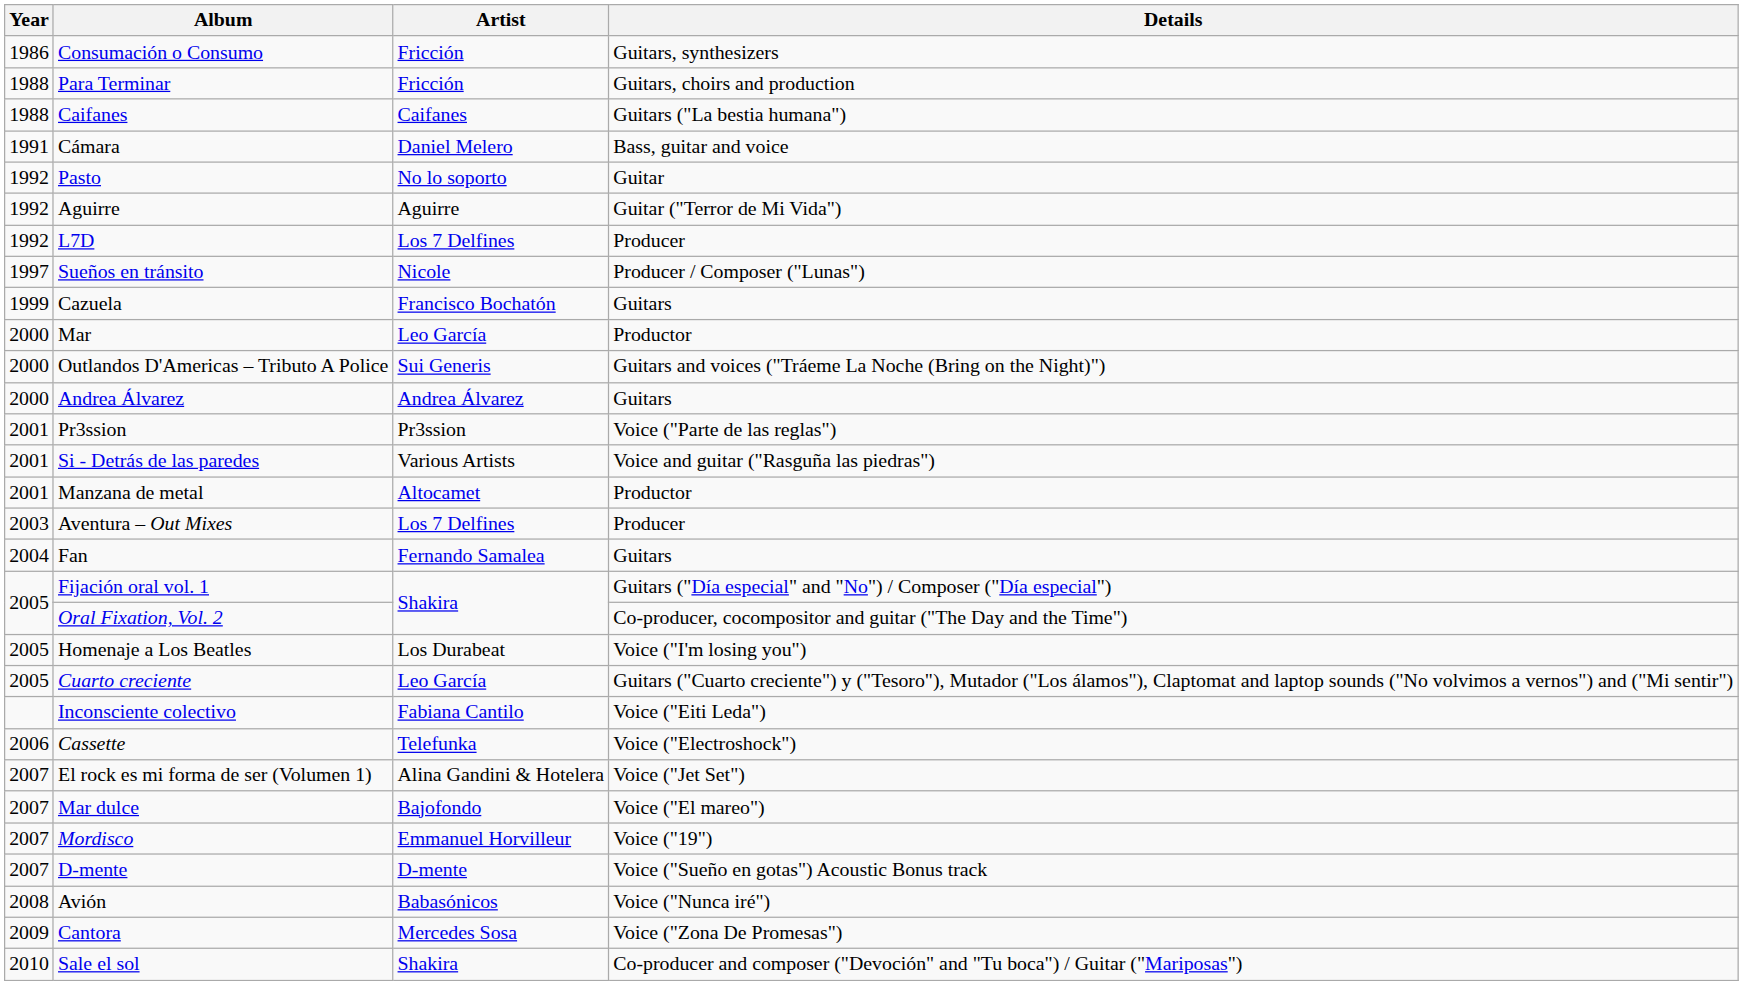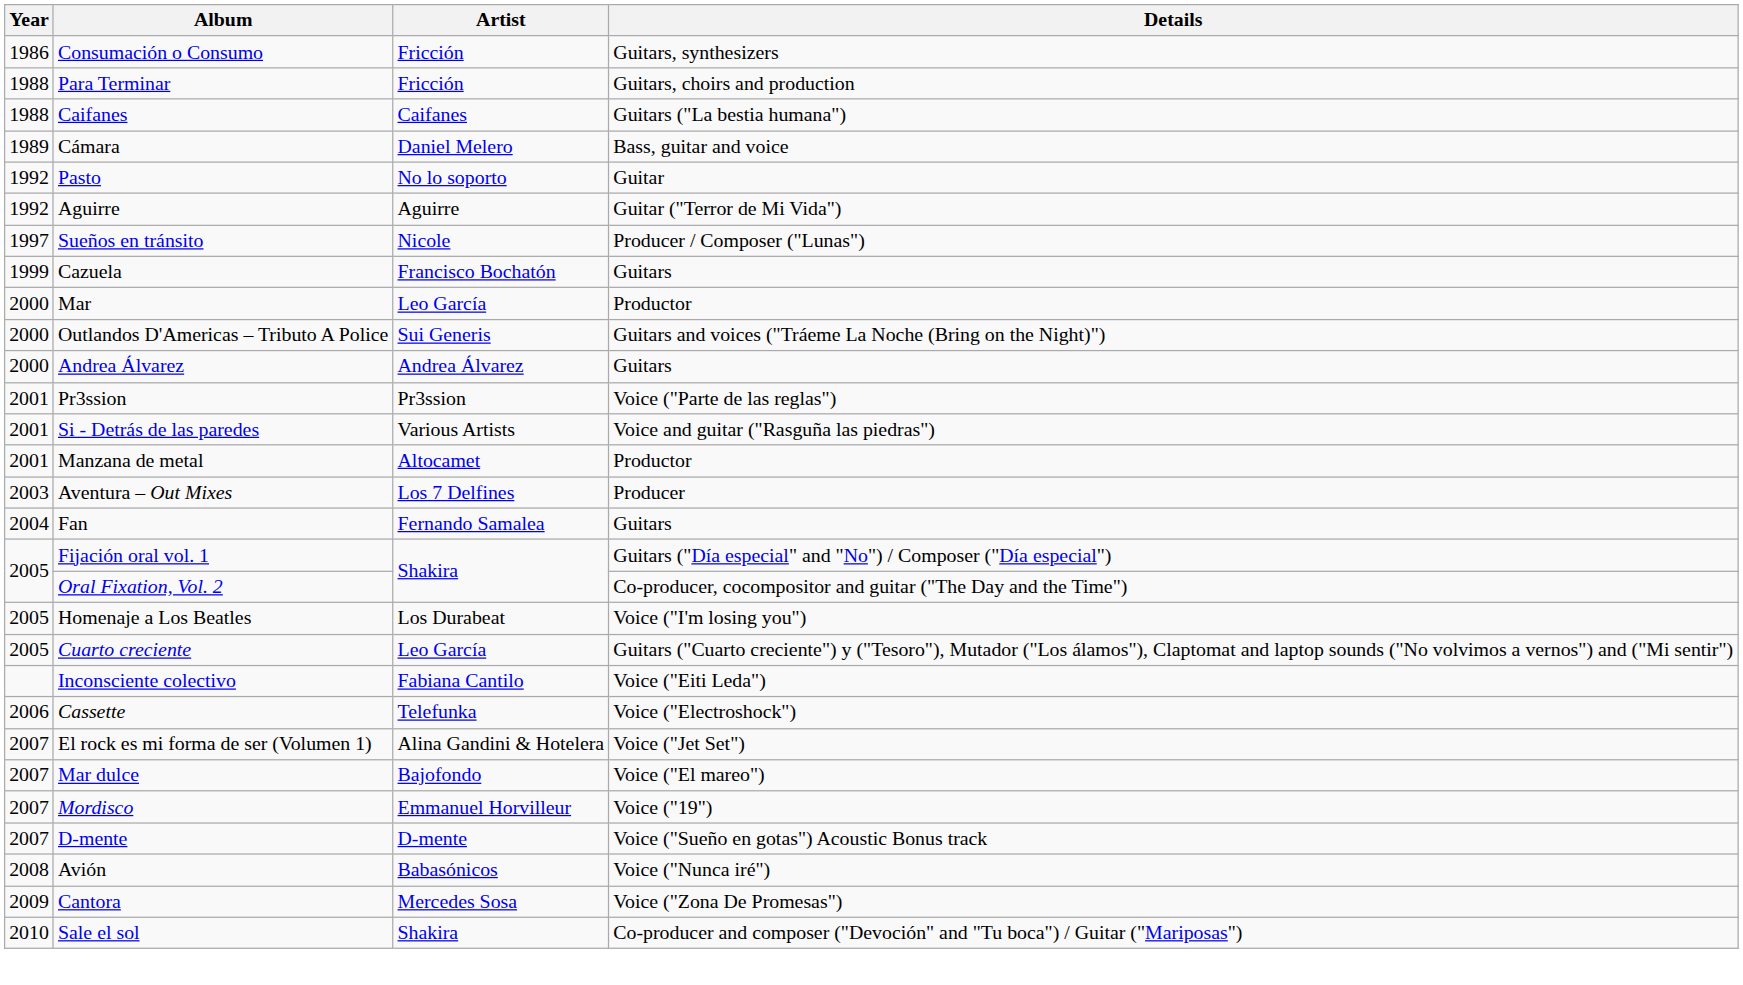Cámara | Year: 1991 -> 1989
- row: 1992 | L7D | Los 7 Delfines | Producer
